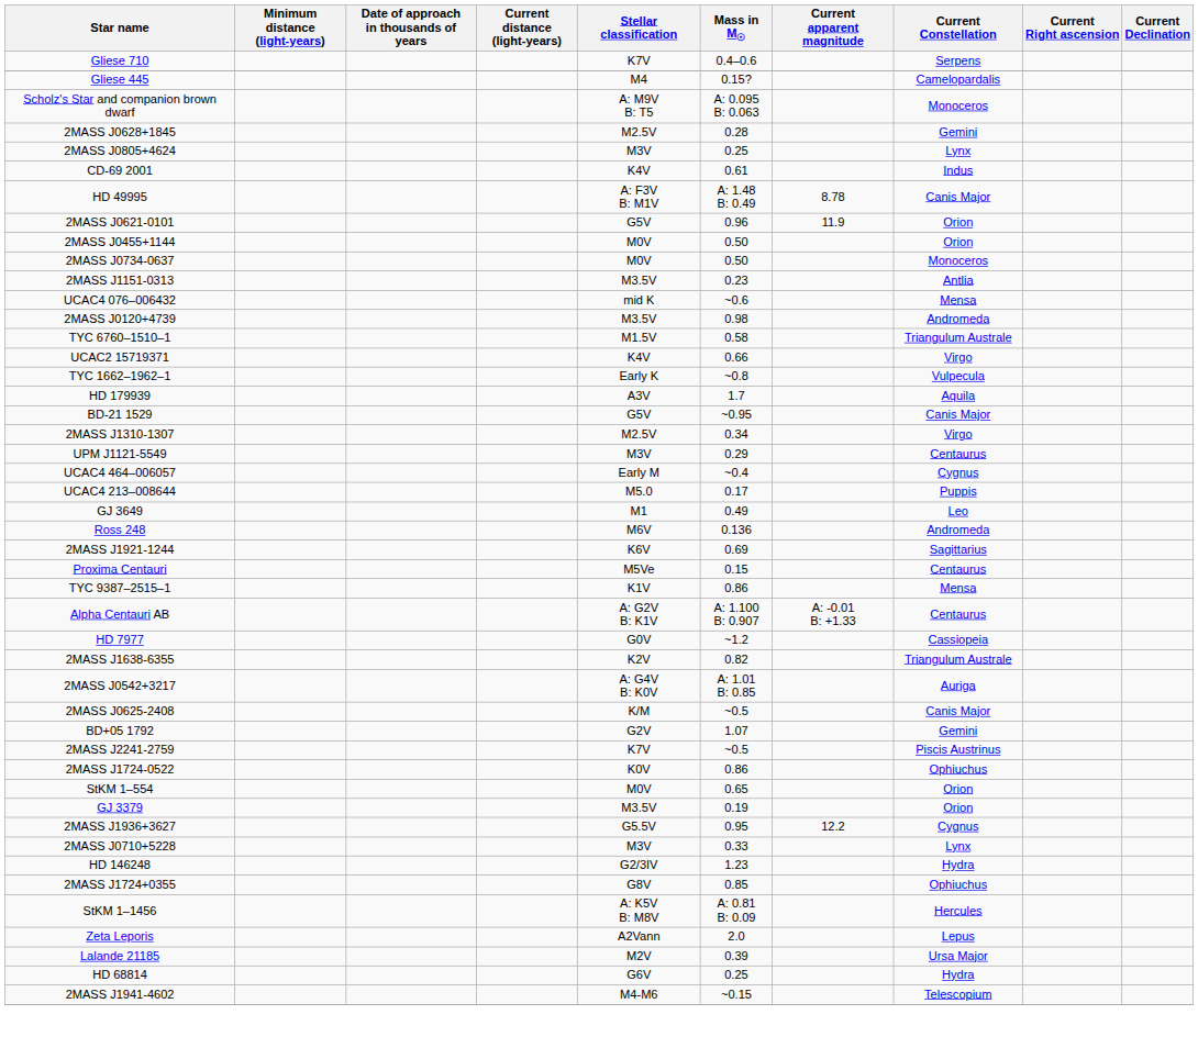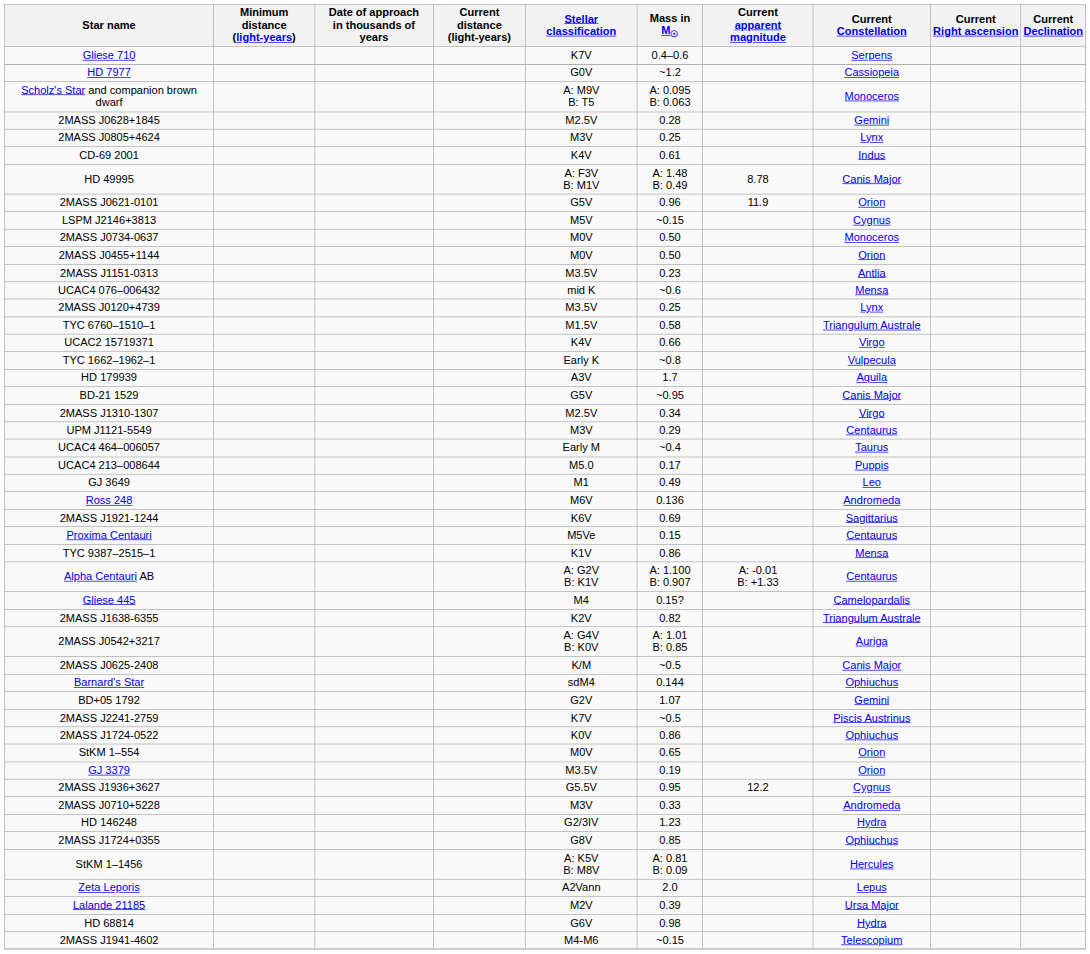rows swapped: HD 7977 <-> Gliese 445
+ row: LSPM J2146+3813 | M5V | ~0.15 | Cygnus
rows swapped: 2MASS J0455+1144 <-> 2MASS J0734-0637
2MASS J0120+4739 | Mass in M☉: 0.98 -> 0.25
2MASS J0120+4739 | Current Constellation: Andromeda -> Lynx
UCAC4 464–006057 | Current Constellation: Cygnus -> Taurus
+ row: Barnard's Star | sdM4 | 0.144 | Ophiuchus
2MASS J0710+5228 | Current Constellation: Lynx -> Andromeda
HD 68814 | Mass in M☉: 0.25 -> 0.98
